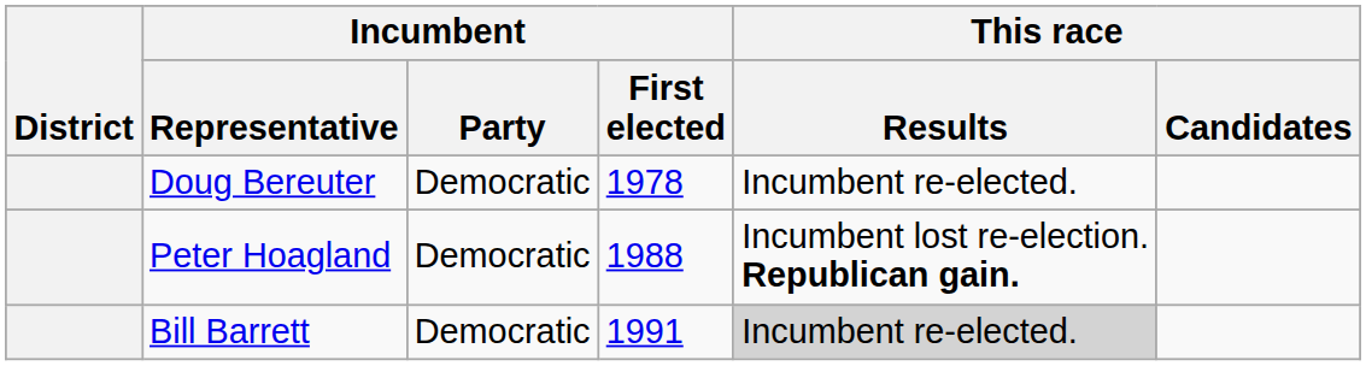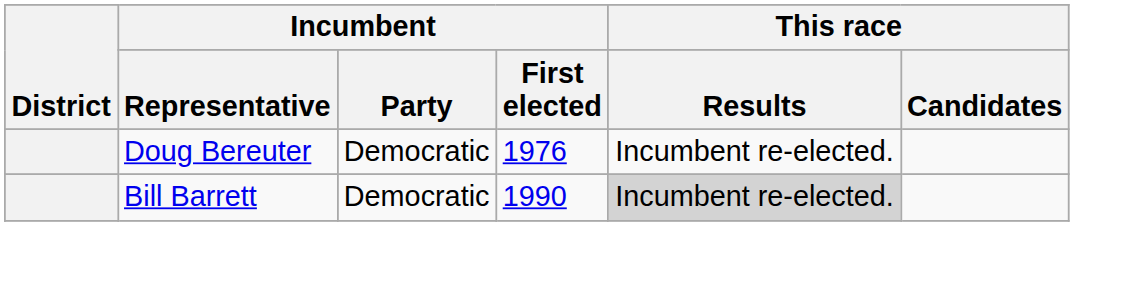Doug Bereuter | Incumbent / First elected: 1978 -> 1976
- row: Peter Hoagland | Democratic | 1988 | Incumbent lost re-election. Republican gain.
Bill Barrett | Incumbent / First elected: 1991 -> 1990
